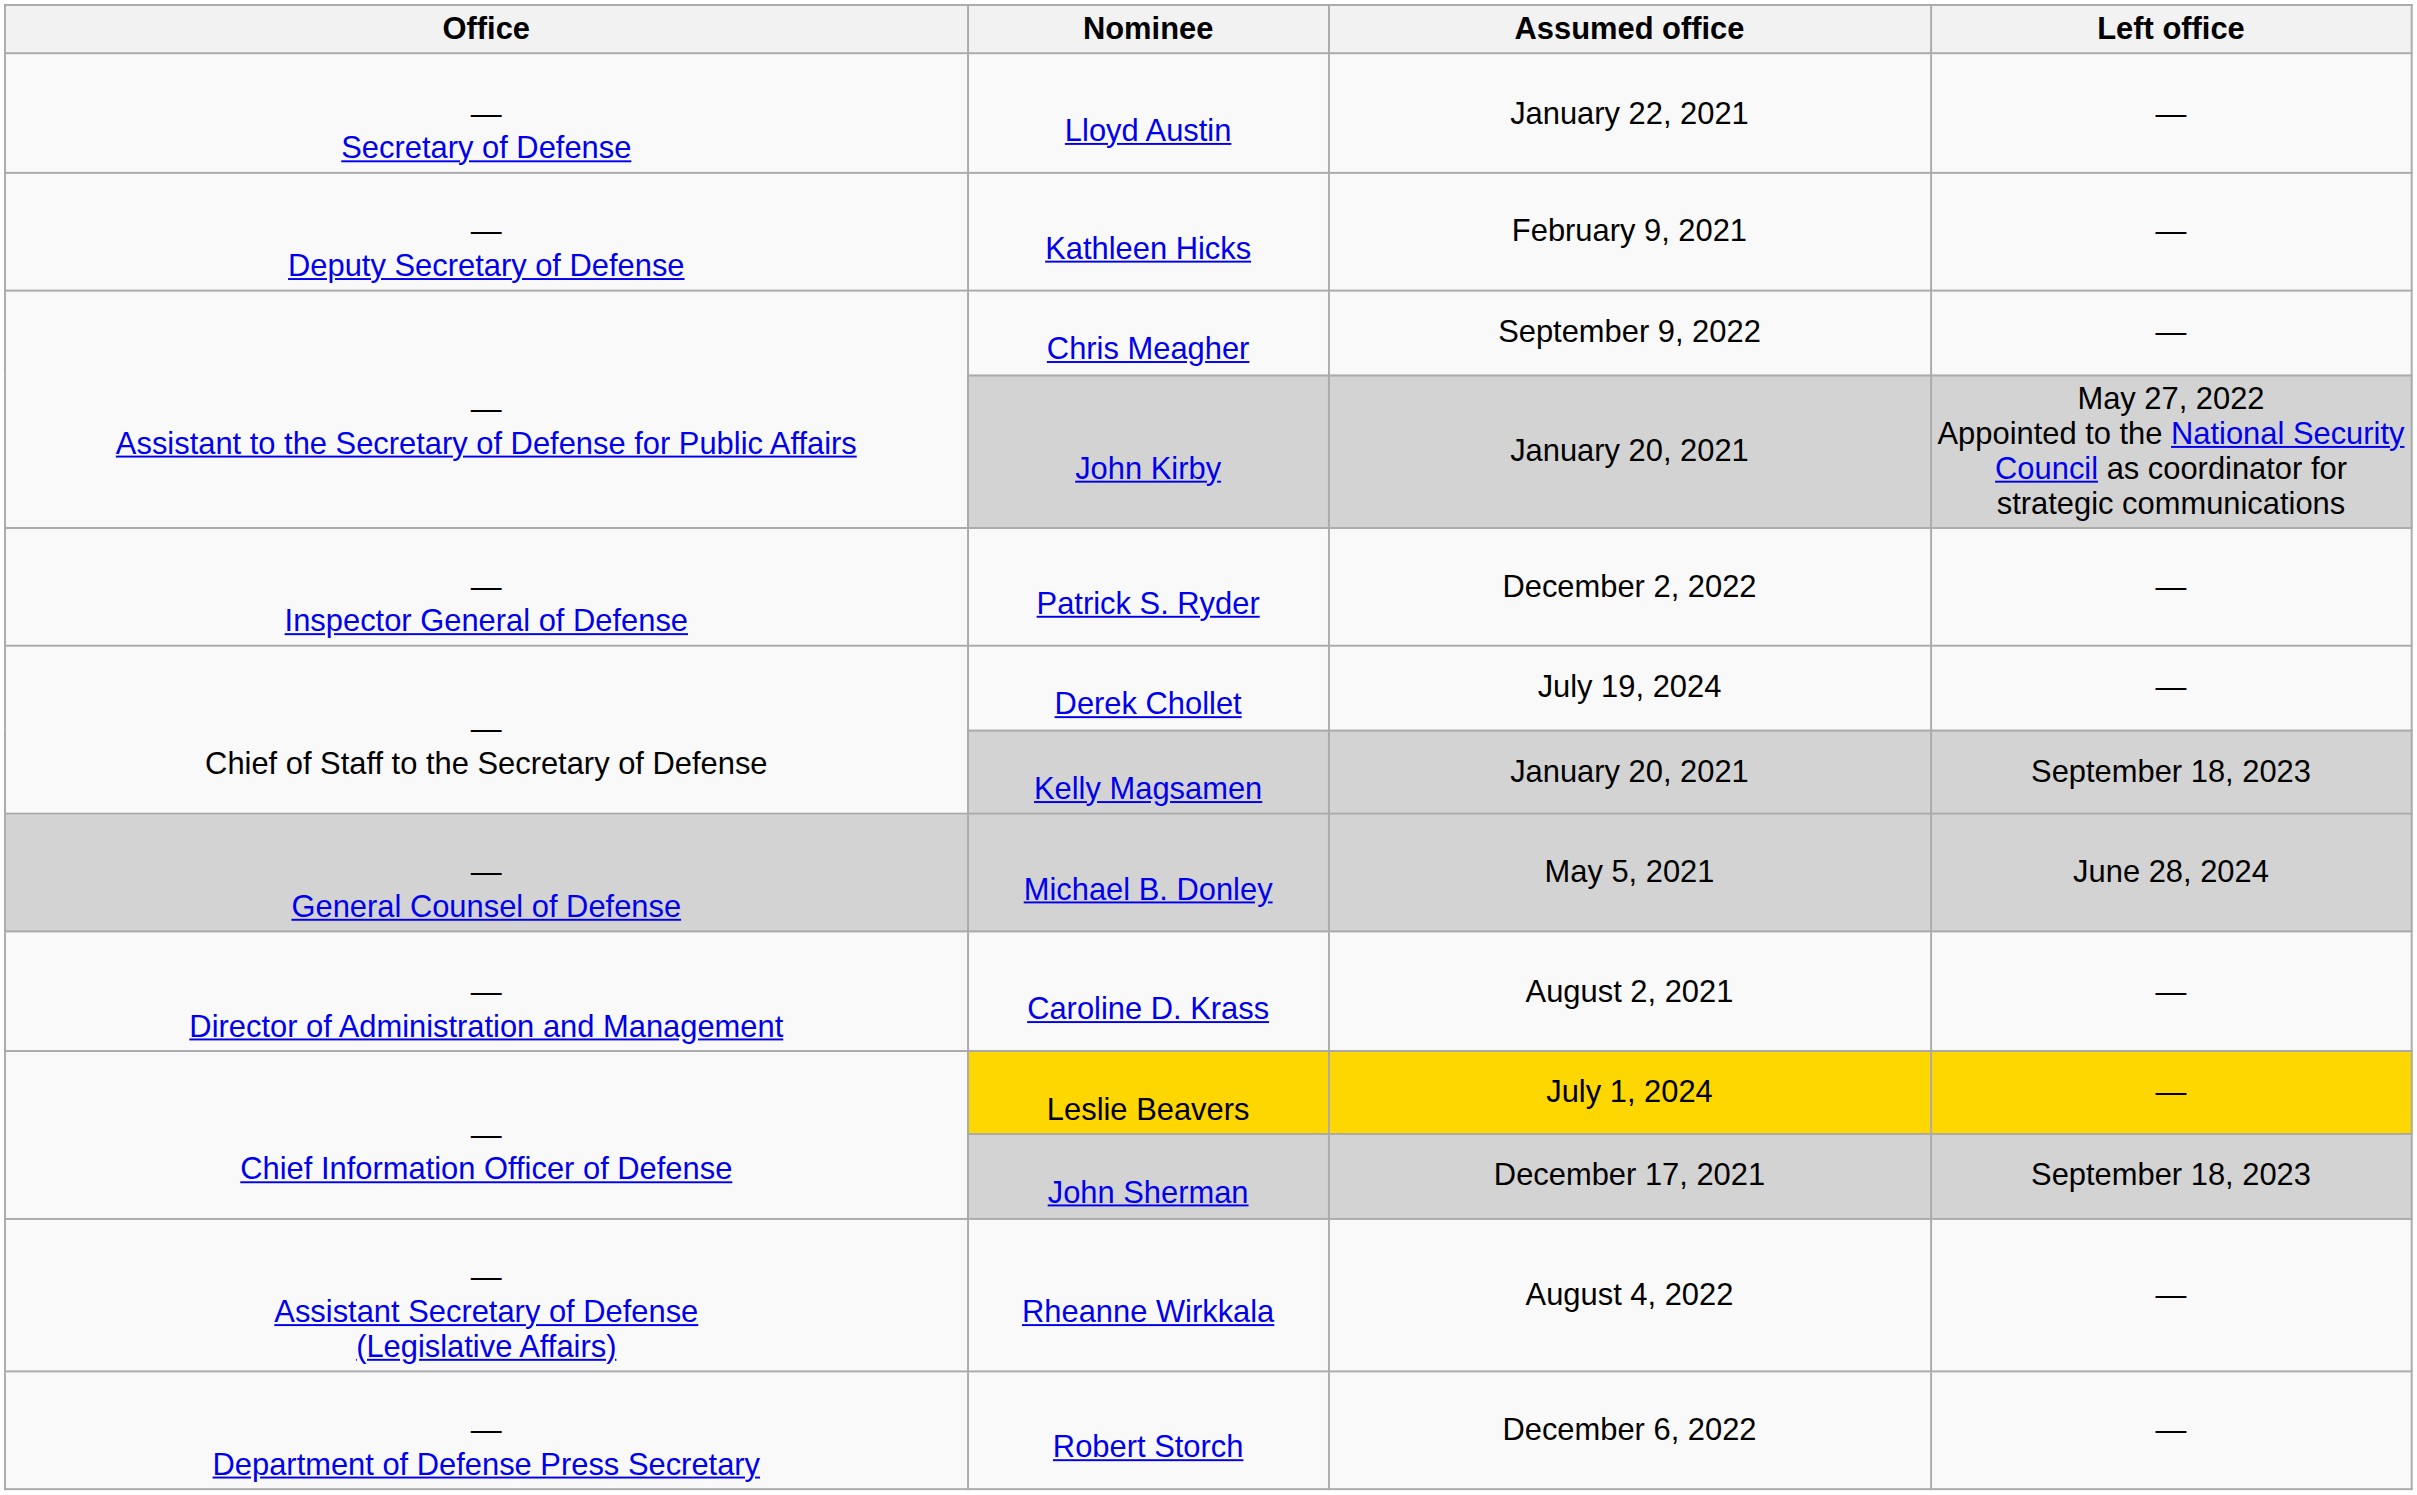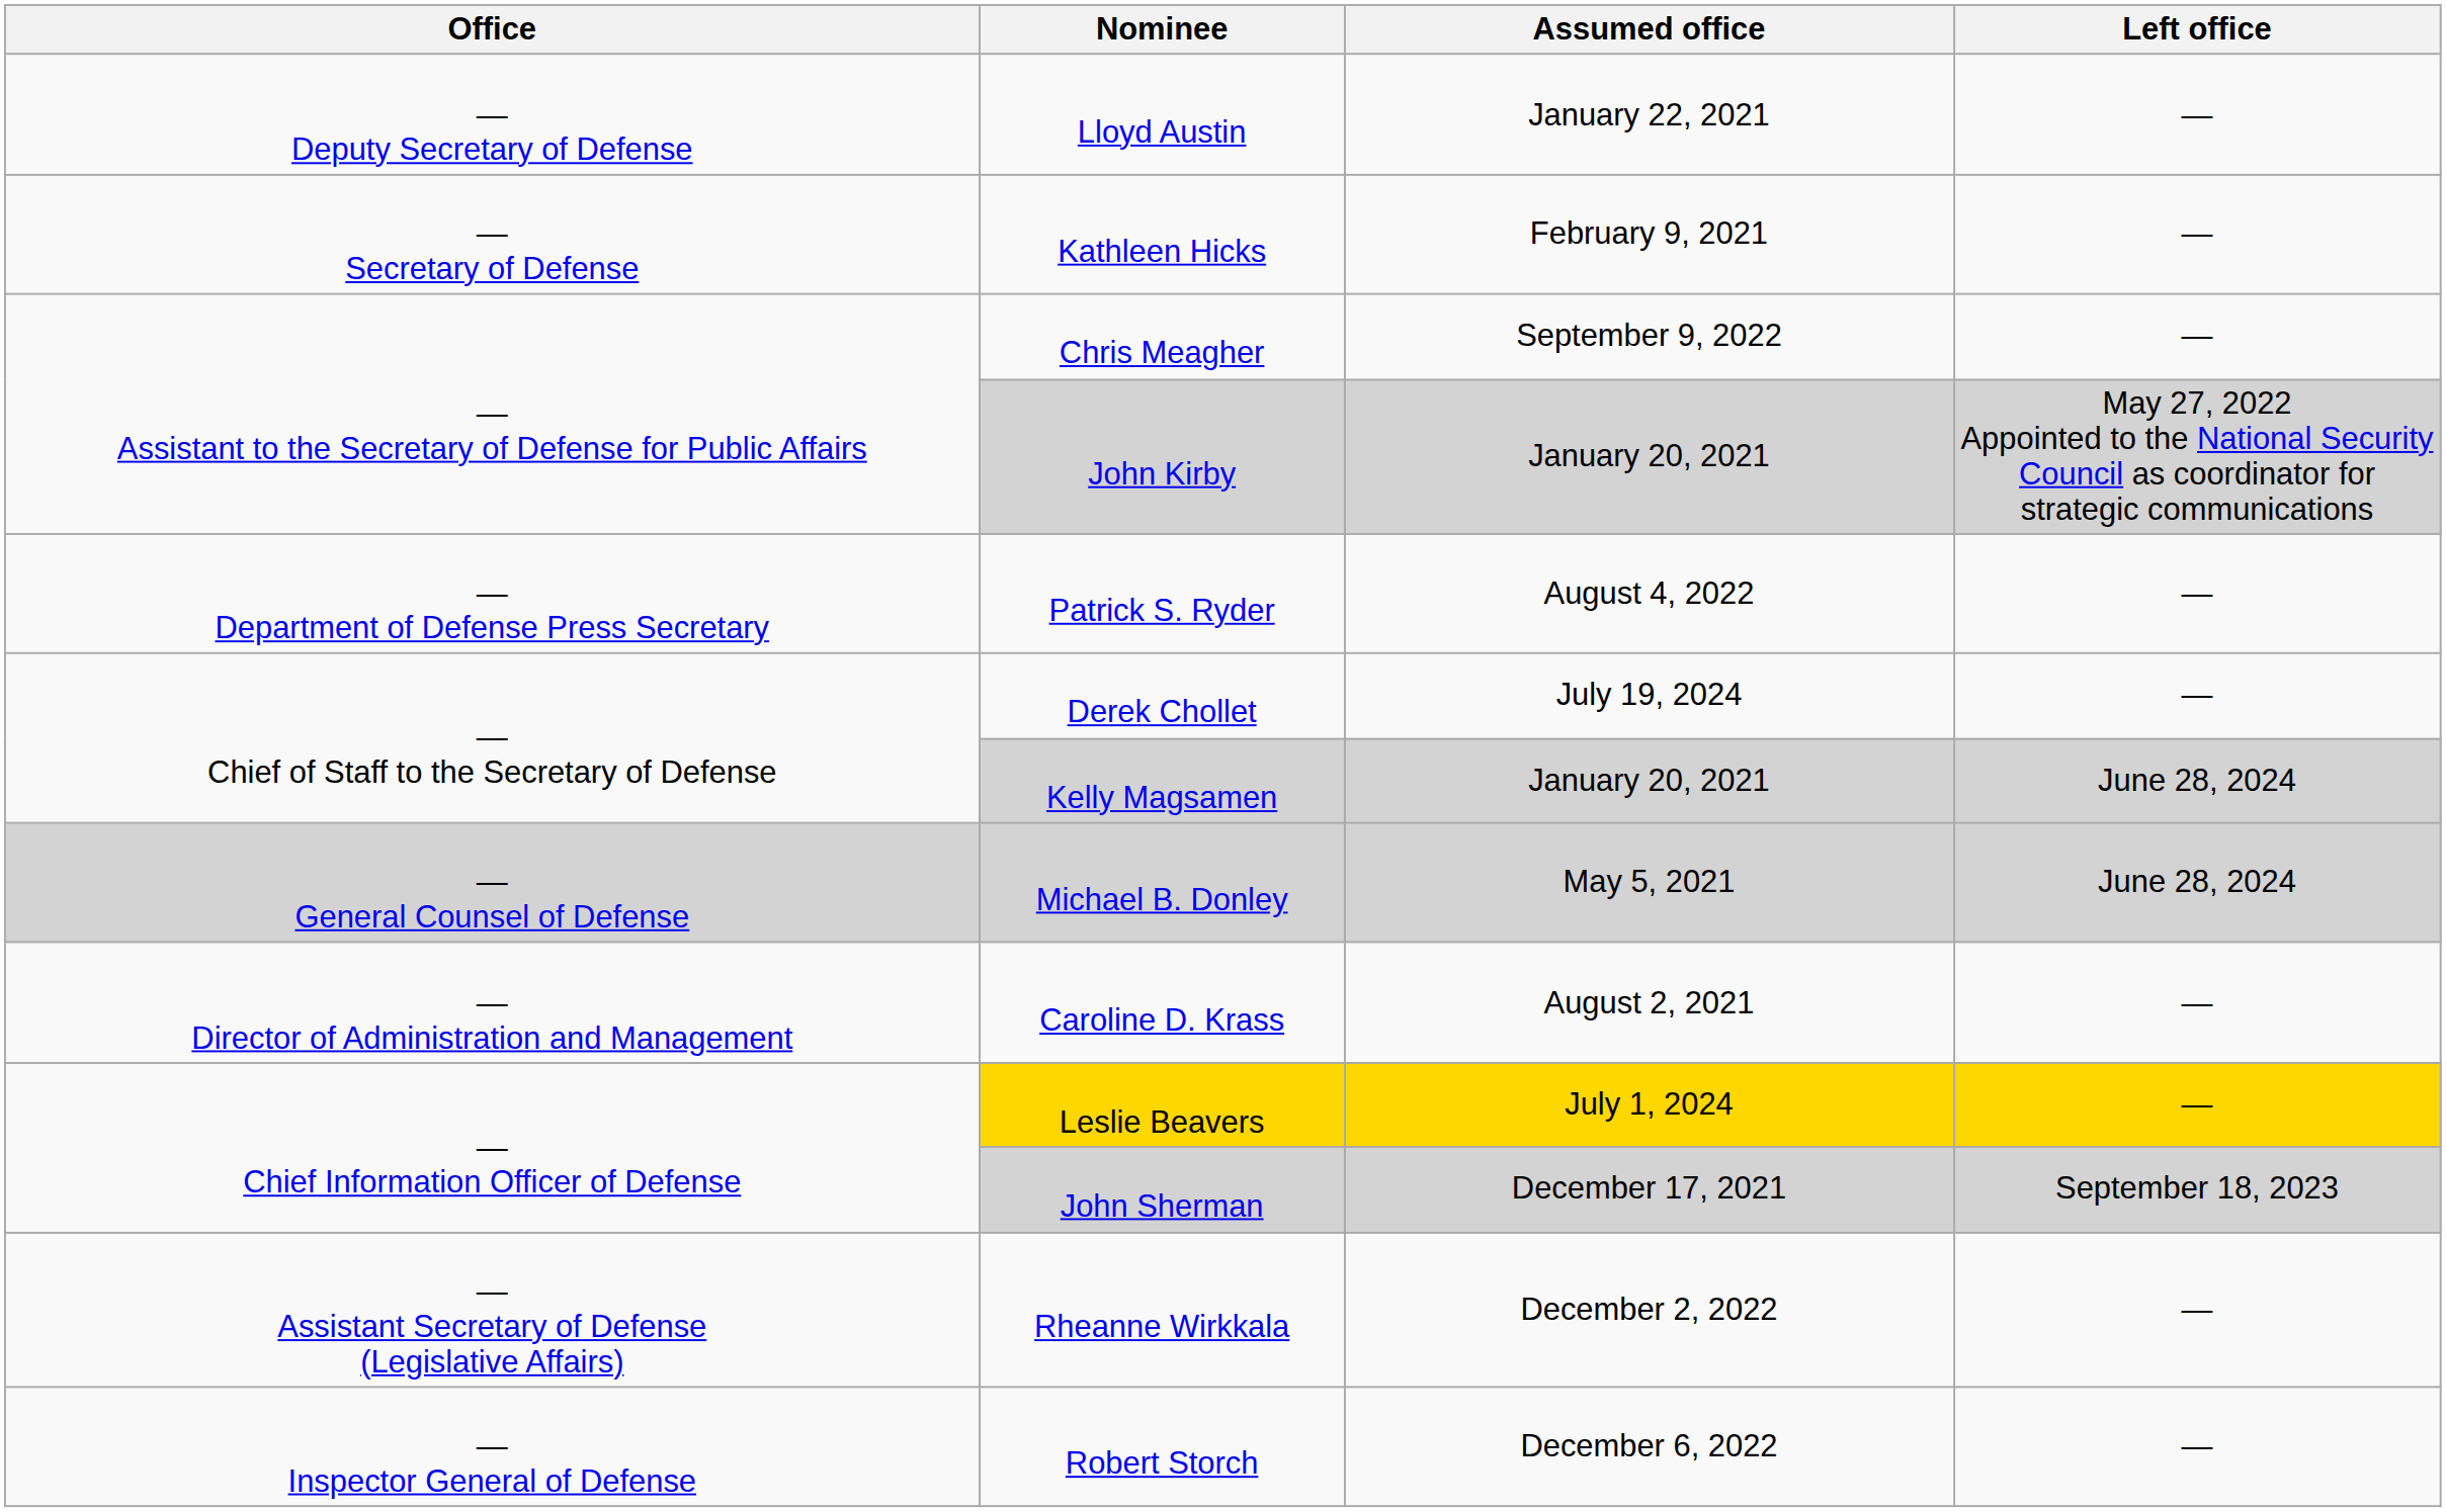Lloyd Austin | Office: — Secretary of Defense -> — Deputy Secretary of Defense
Kathleen Hicks | Office: — Deputy Secretary of Defense -> — Secretary of Defense
Patrick S. Ryder | Office: — Inspector General of Defense -> — Department of Defense Press Secretary
Patrick S. Ryder | Assumed office: December 2, 2022 -> August 4, 2022
Kelly Magsamen | Left office: September 18, 2023 -> June 28, 2024
Rheanne Wirkkala | Assumed office: August 4, 2022 -> December 2, 2022
Robert Storch | Office: — Department of Defense Press Secretary -> — Inspector General of Defense
